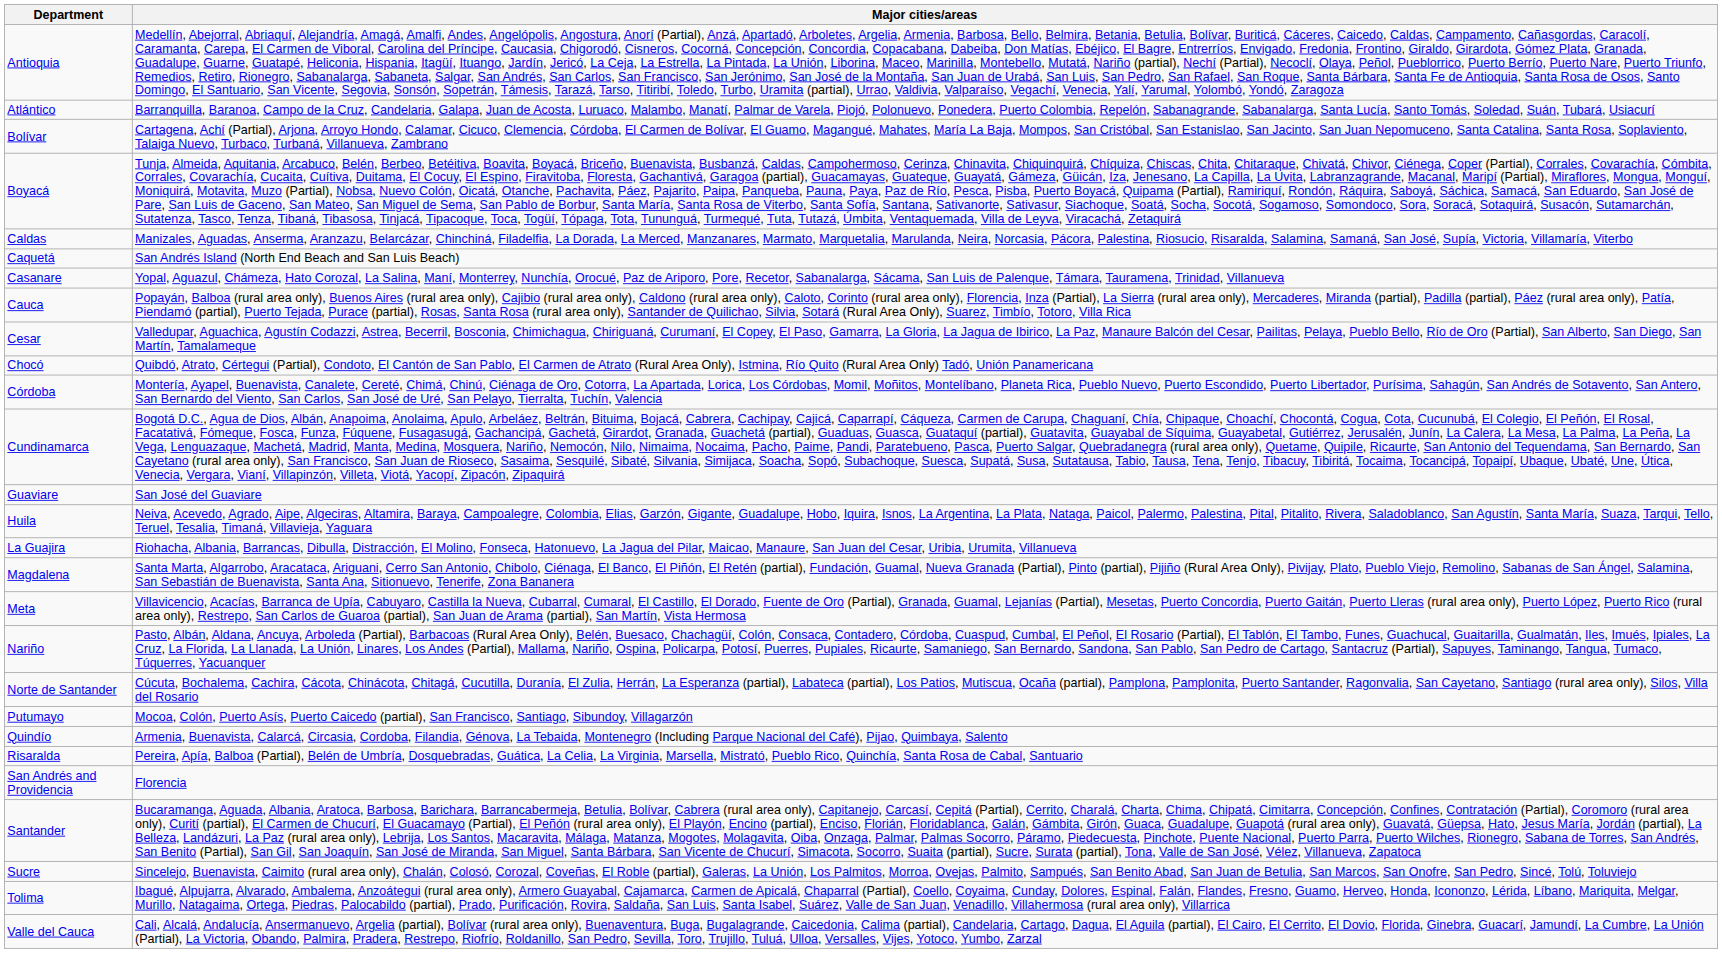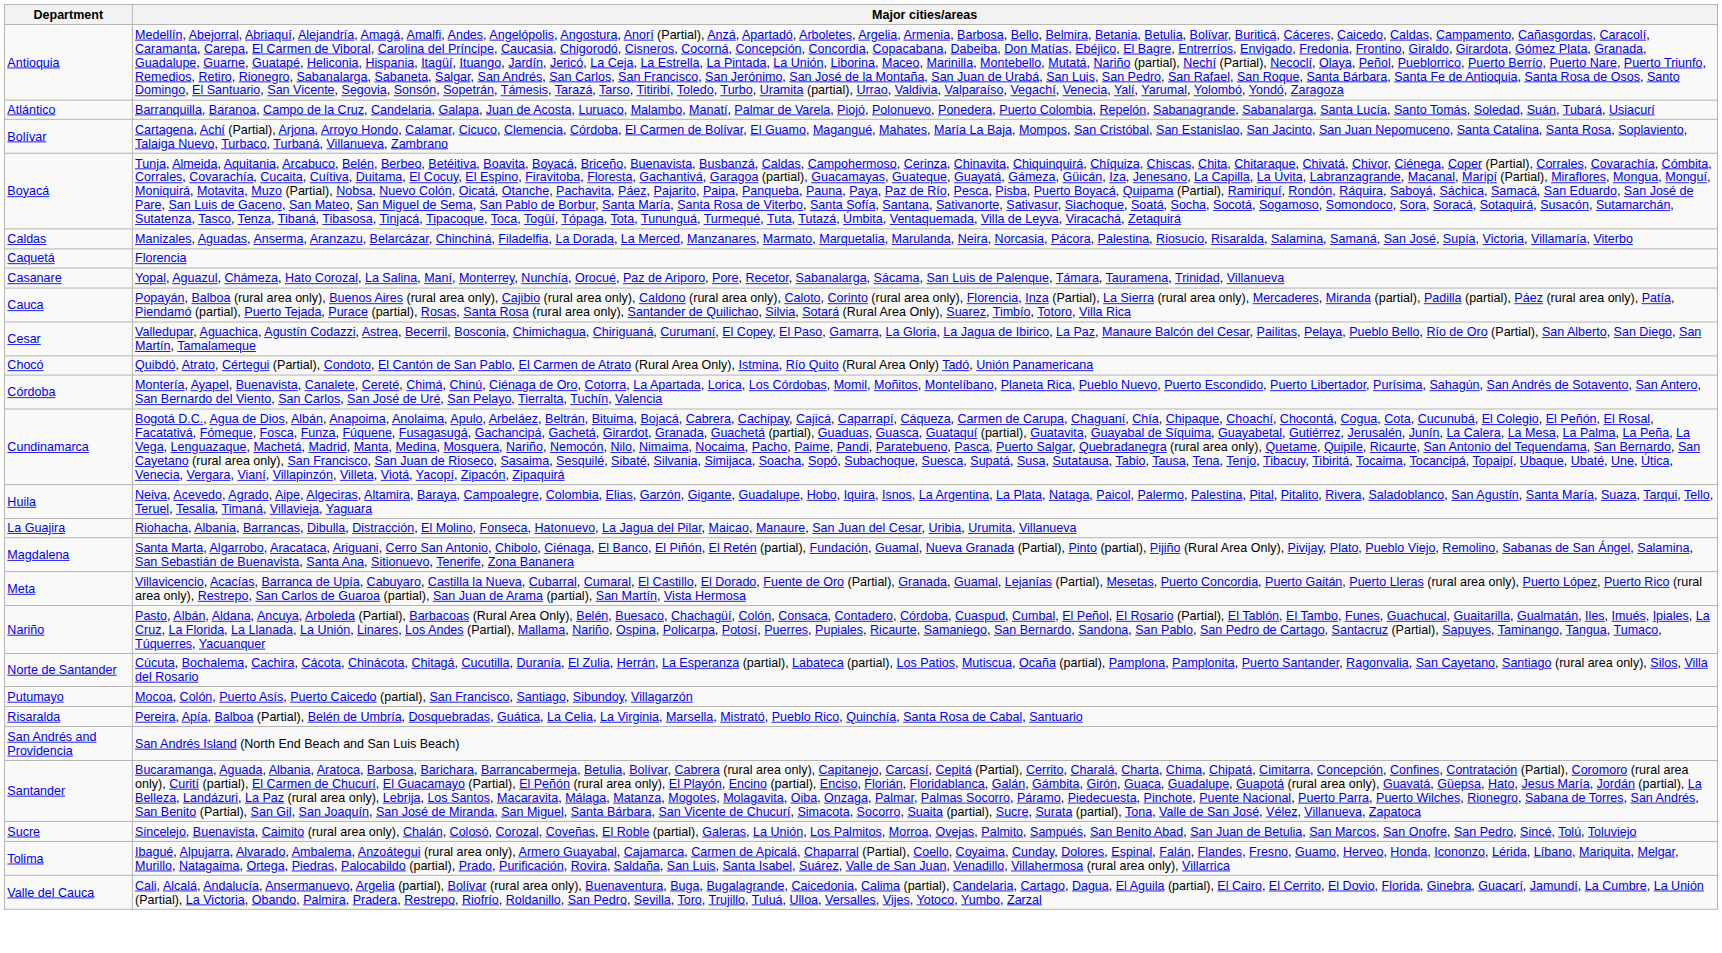Caquetá | Major cities/areas: San Andrés Island (North End Beach and San Luis Beach) -> Florencia
- row: Guaviare | San José del Guaviare
- row: Quindío | Armenia, Buenavista, Calarcá, Circasia, Cordoba, Filandia, Génova, La Tebaida, Montenegro (Including Parque Nacional del Café), Pijao, Quimbaya, Salento
San Andrés and Providencia | Major cities/areas: Florencia -> San Andrés Island (North End Beach and San Luis Beach)
